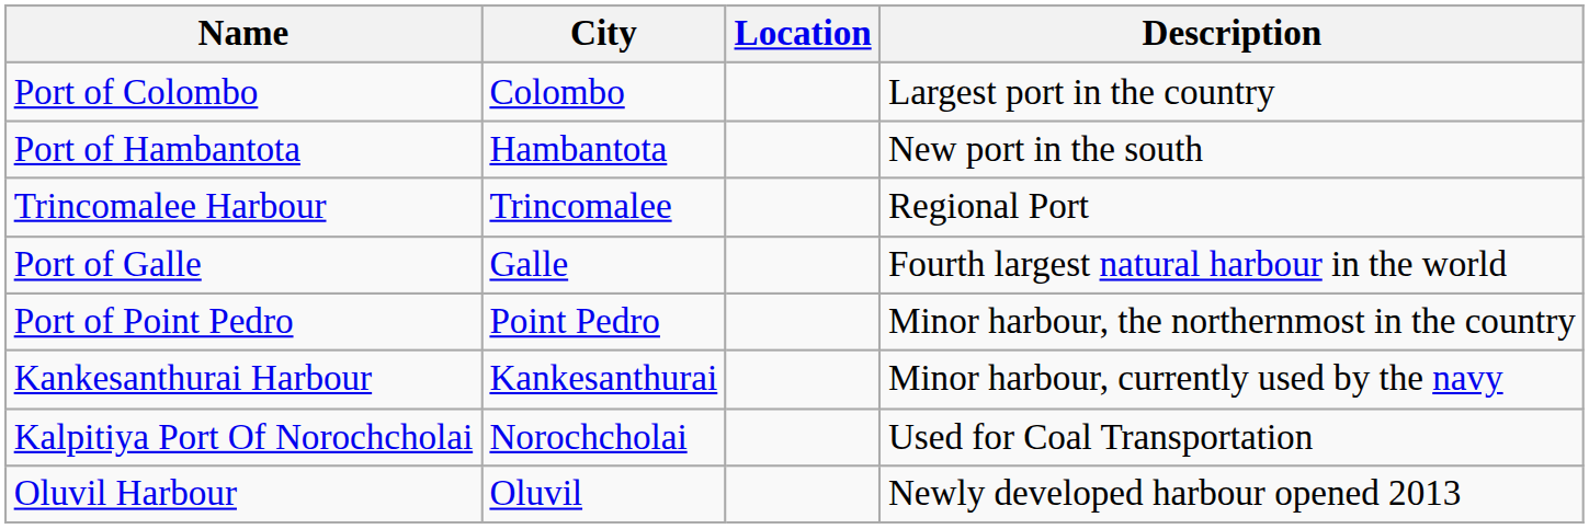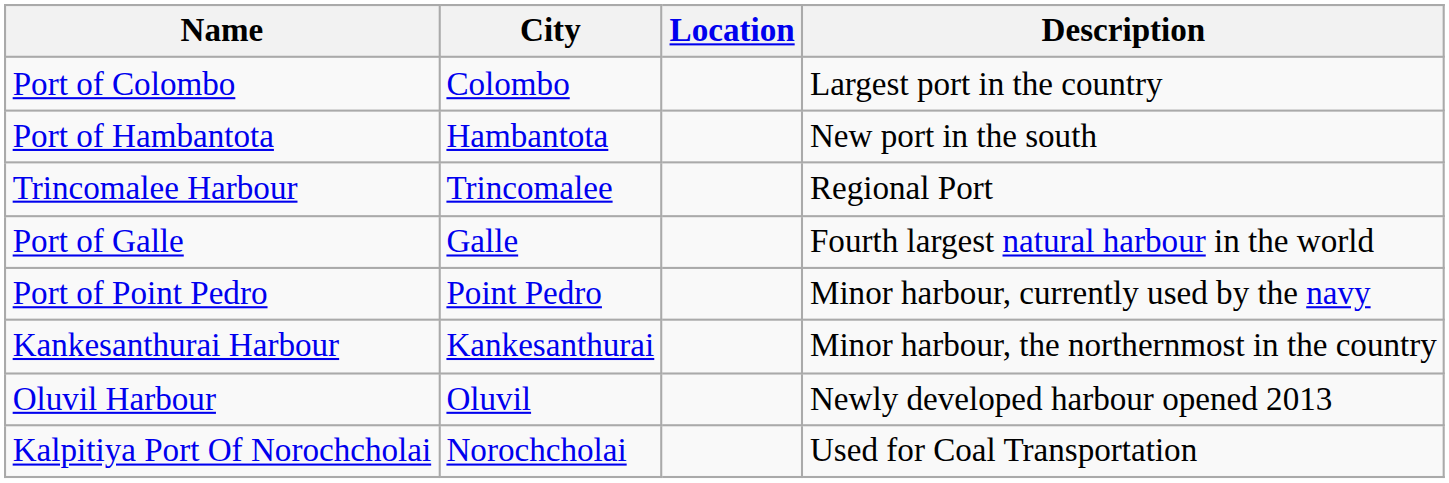Port of Point Pedro | Description: Minor harbour, the northernmost in the country -> Minor harbour, currently used by the navy
Kankesanthurai Harbour | Description: Minor harbour, currently used by the navy -> Minor harbour, the northernmost in the country
rows swapped: Oluvil Harbour <-> Kalpitiya Port Of Norochcholai
